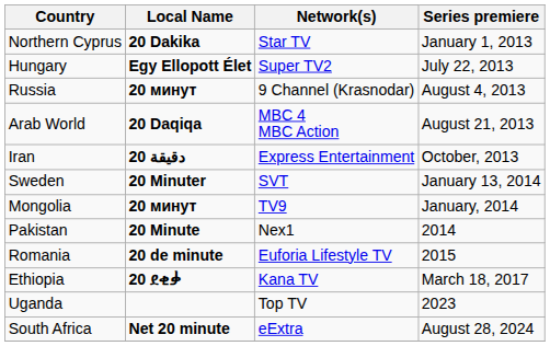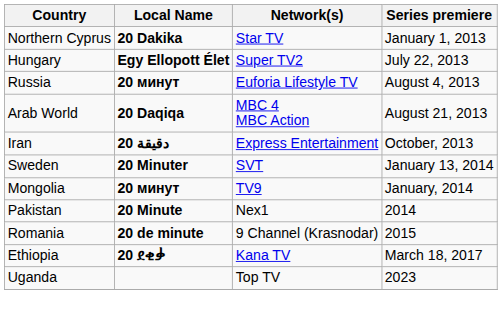Russia | Network(s): 9 Channel (Krasnodar) -> Euforia Lifestyle TV
Romania | Network(s): Euforia Lifestyle TV -> 9 Channel (Krasnodar)
- row: South Africa | Net 20 minute | eExtra | August 28, 2024
